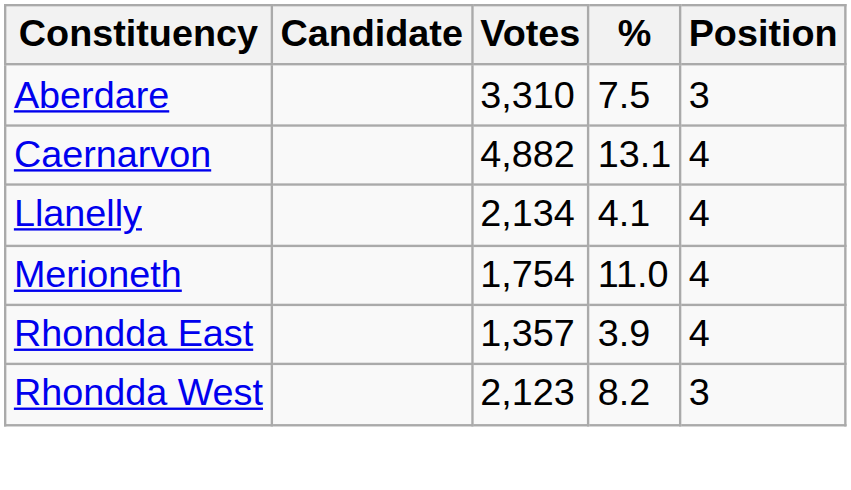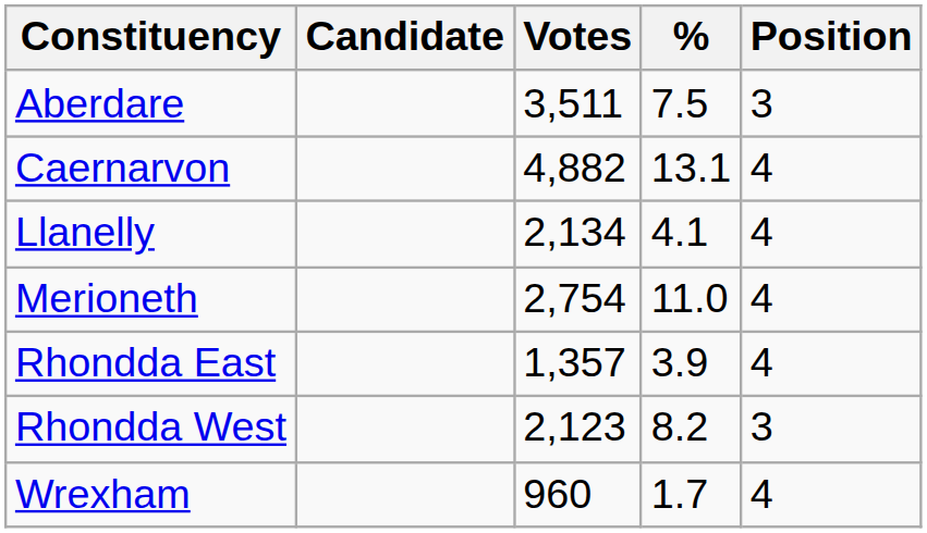Aberdare | Votes: 3,310 -> 3,511
Merioneth | Votes: 1,754 -> 2,754
+ row: Wrexham | 960 | 1.7 | 4
